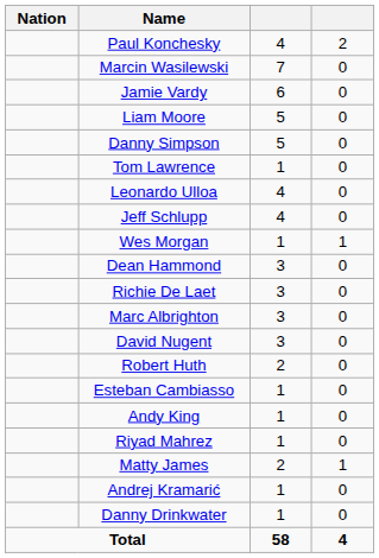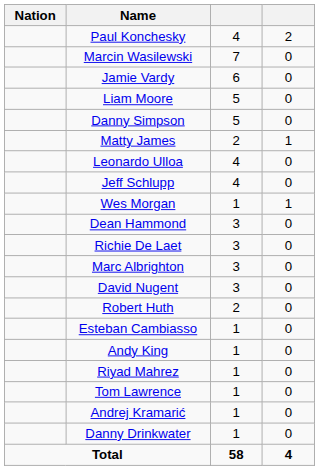rows swapped: Matty James <-> Tom Lawrence
